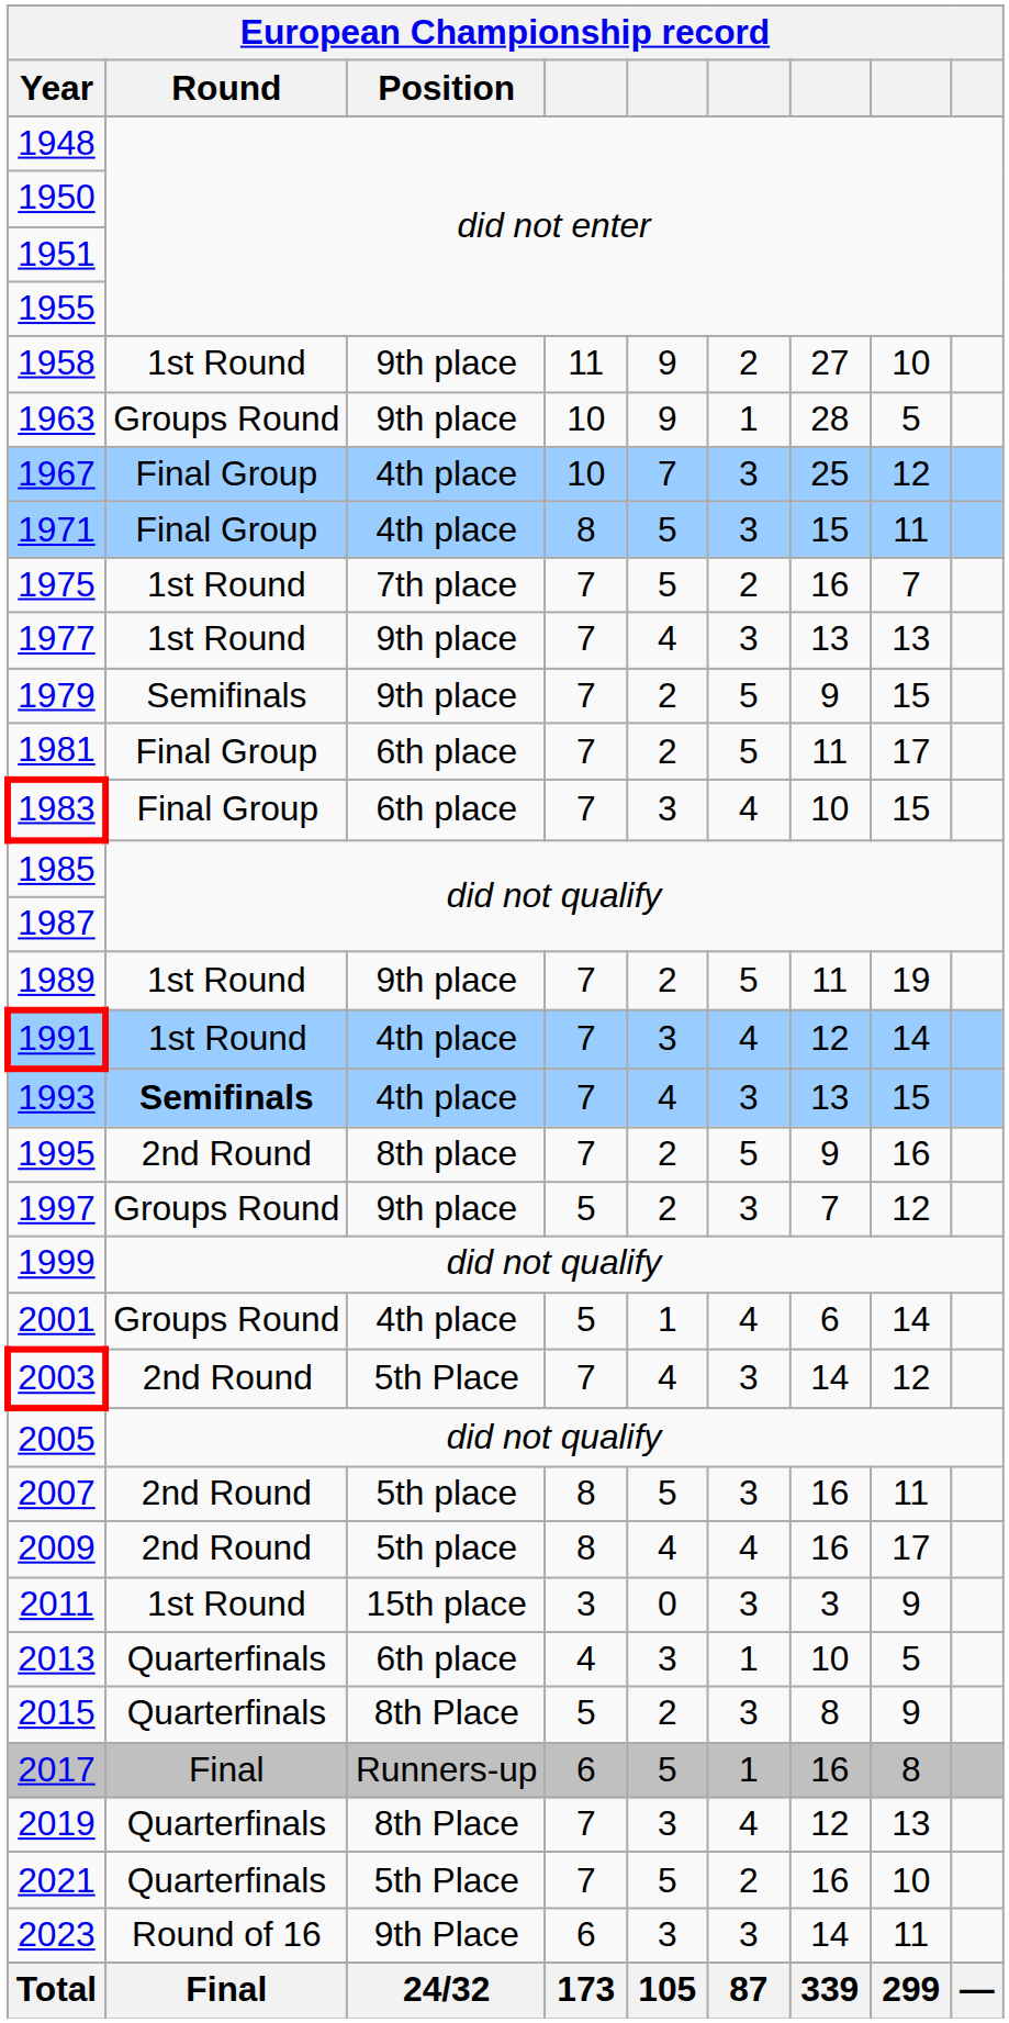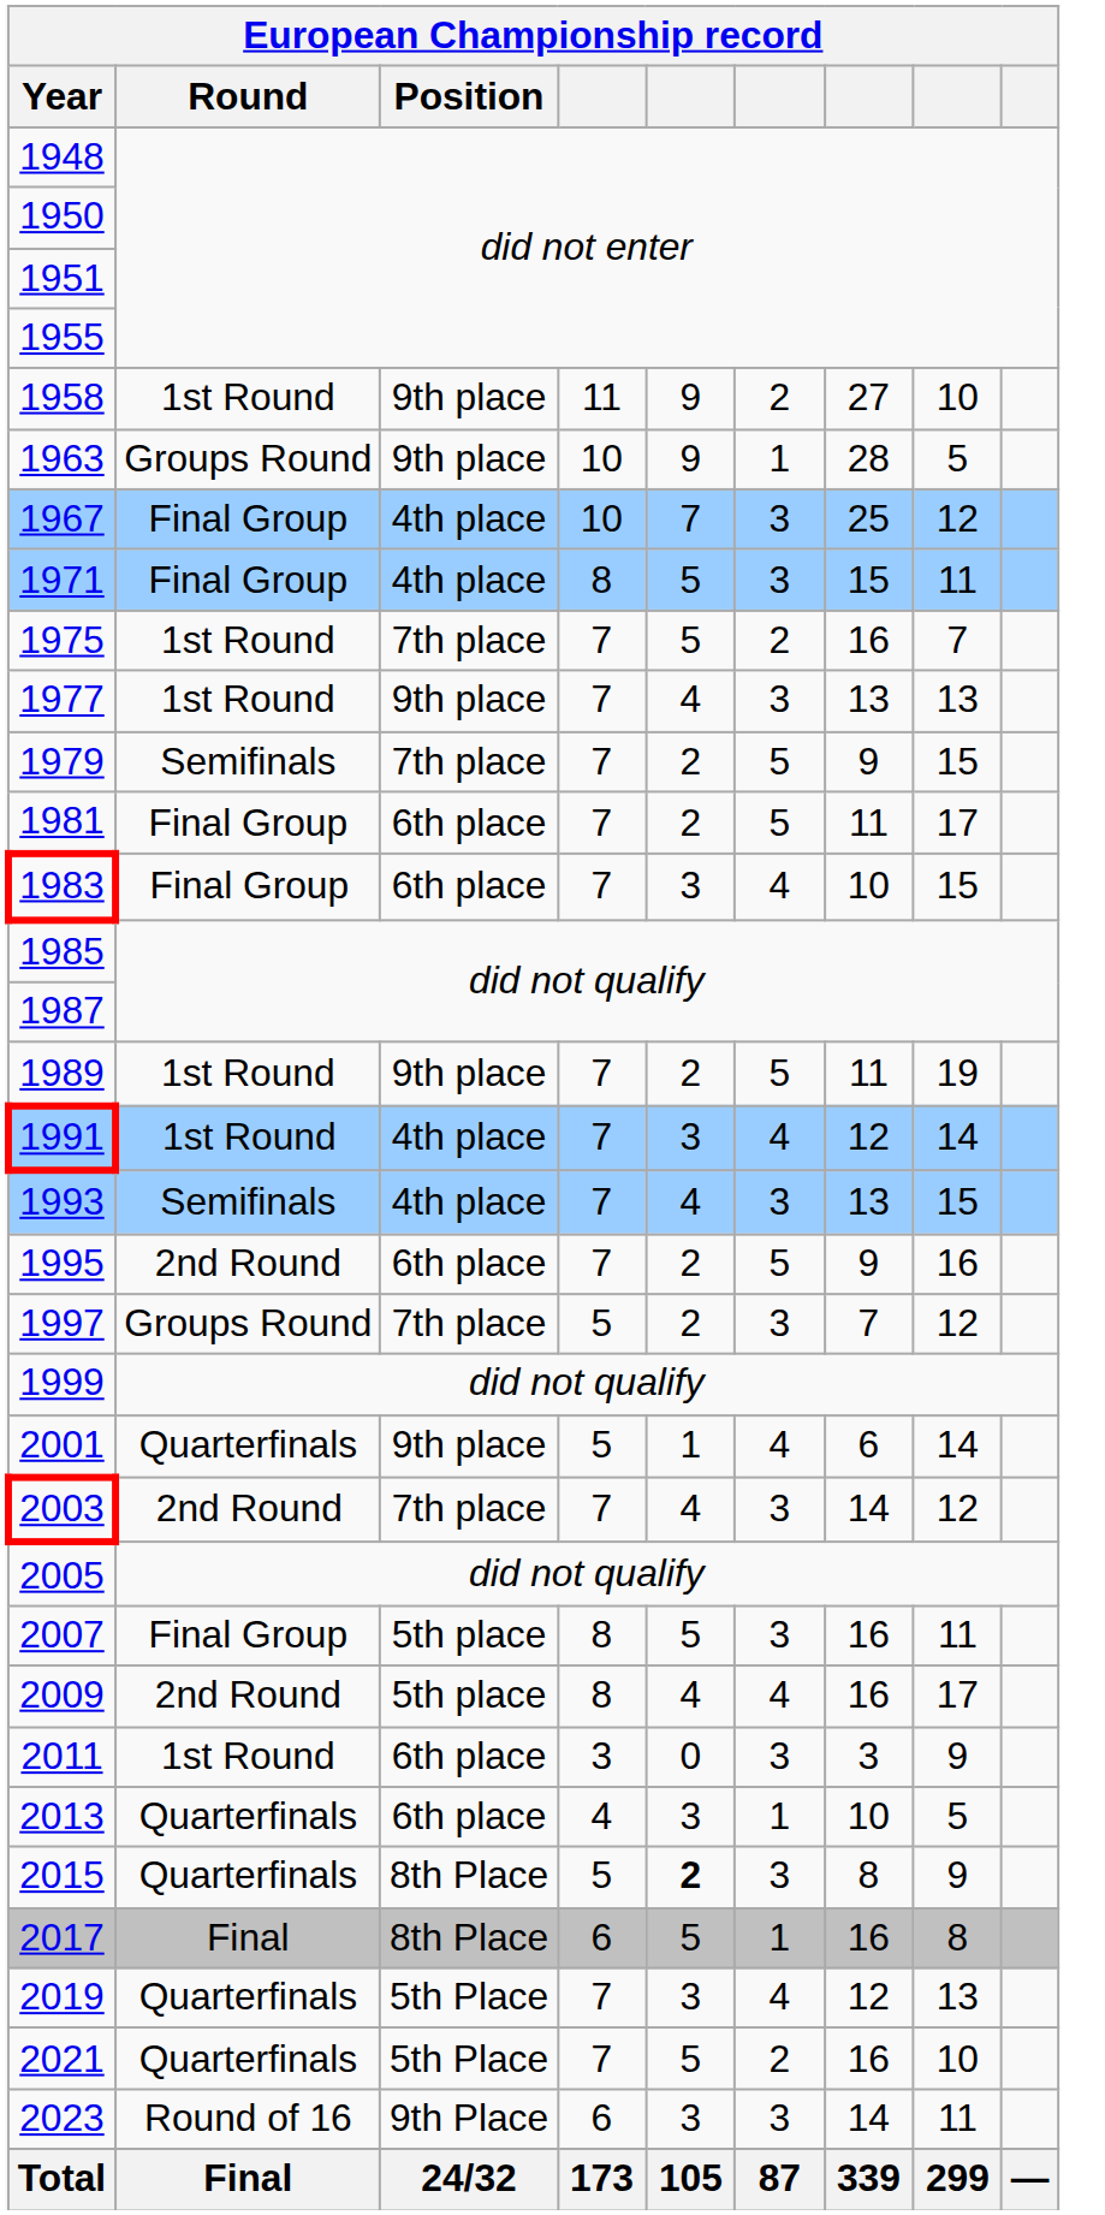1979 | Position: 9th place -> 7th place
1993 | Round: bold -> normal
1995 | Position: 8th place -> 6th place
1997 | Position: 9th place -> 7th place
2001 | Round: Groups Round -> Quarterfinals
2001 | Position: 4th place -> 9th place
2003 | Position: 5th Place -> 7th place
2007 | Round: 2nd Round -> Final Group
2011 | Position: 15th place -> 6th place
2015 | column 5: normal -> bold
2017 | Position: Runners-up -> 8th Place
2019 | Position: 8th Place -> 5th Place
